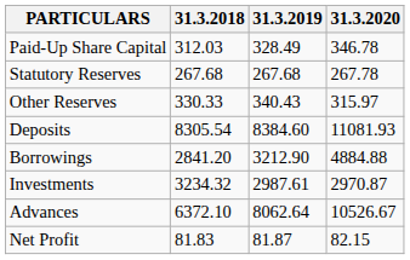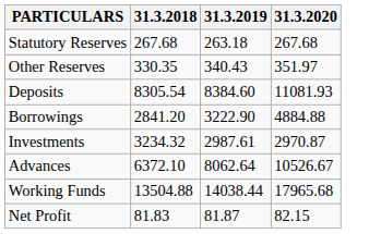- row: Paid-Up Share Capital | 312.03 | 328.49 | 346.78
Statutory Reserves | 31.3.2019: 267.68 -> 263.18
Statutory Reserves | 31.3.2020: 267.78 -> 267.68
Other Reserves | 31.3.2018: 330.33 -> 330.35
Other Reserves | 31.3.2020: 315.97 -> 351.97
Borrowings | 31.3.2019: 3212.90 -> 3222.90
+ row: Working Funds | 13504.88 | 14038.44 | 17965.68
